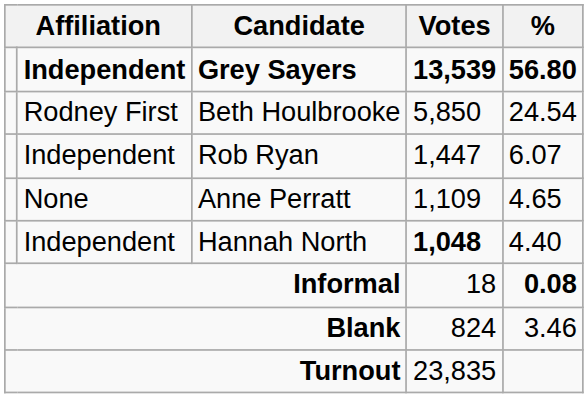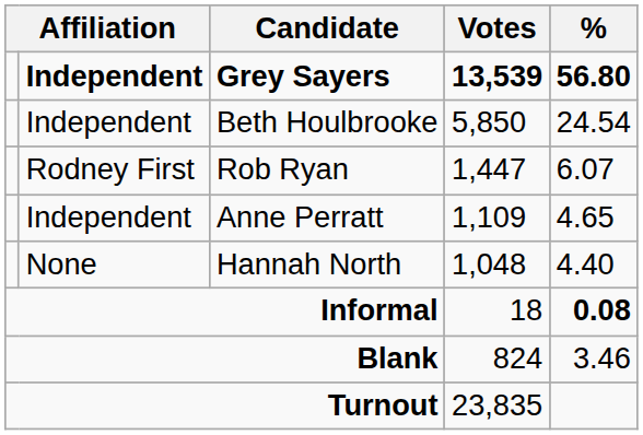Beth Houlbrooke | column 2: Rodney First -> Independent
Rob Ryan | column 2: Independent -> Rodney First
Anne Perratt | column 2: None -> Independent
Hannah North | column 2: Independent -> None
Hannah North | Votes: bold -> normal
